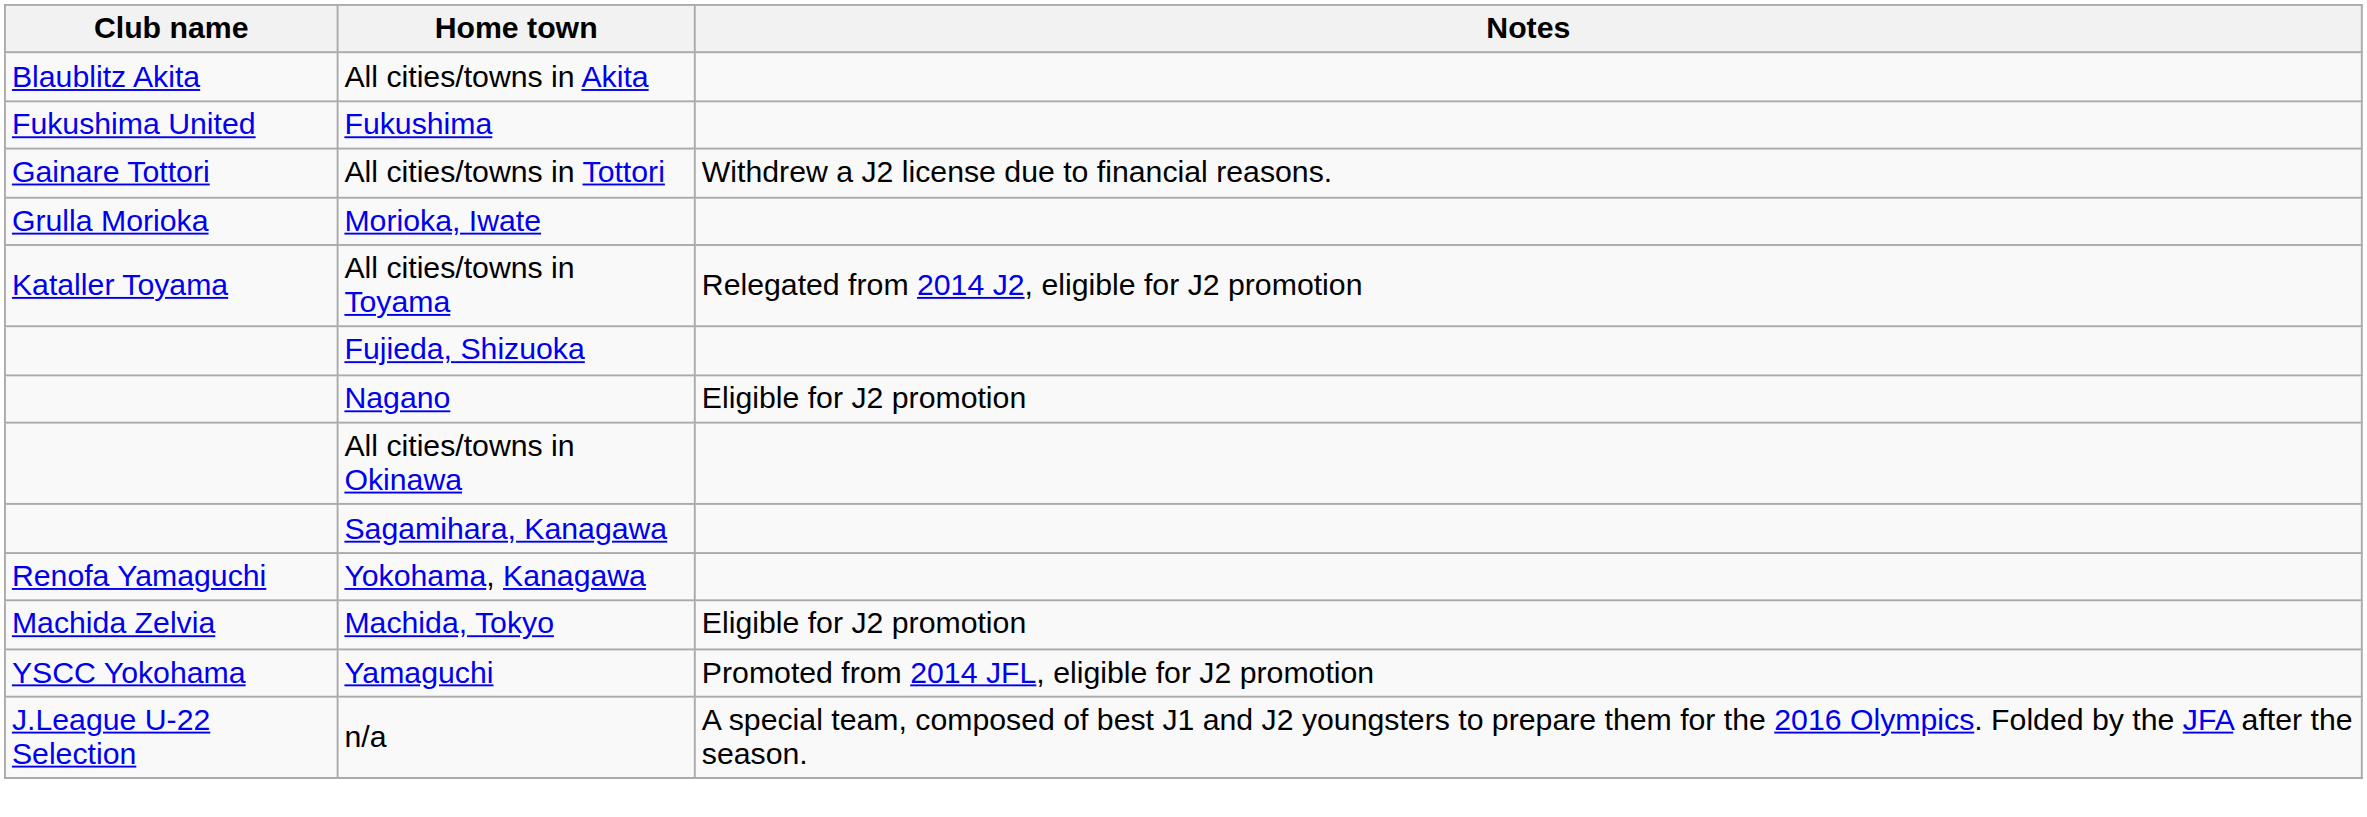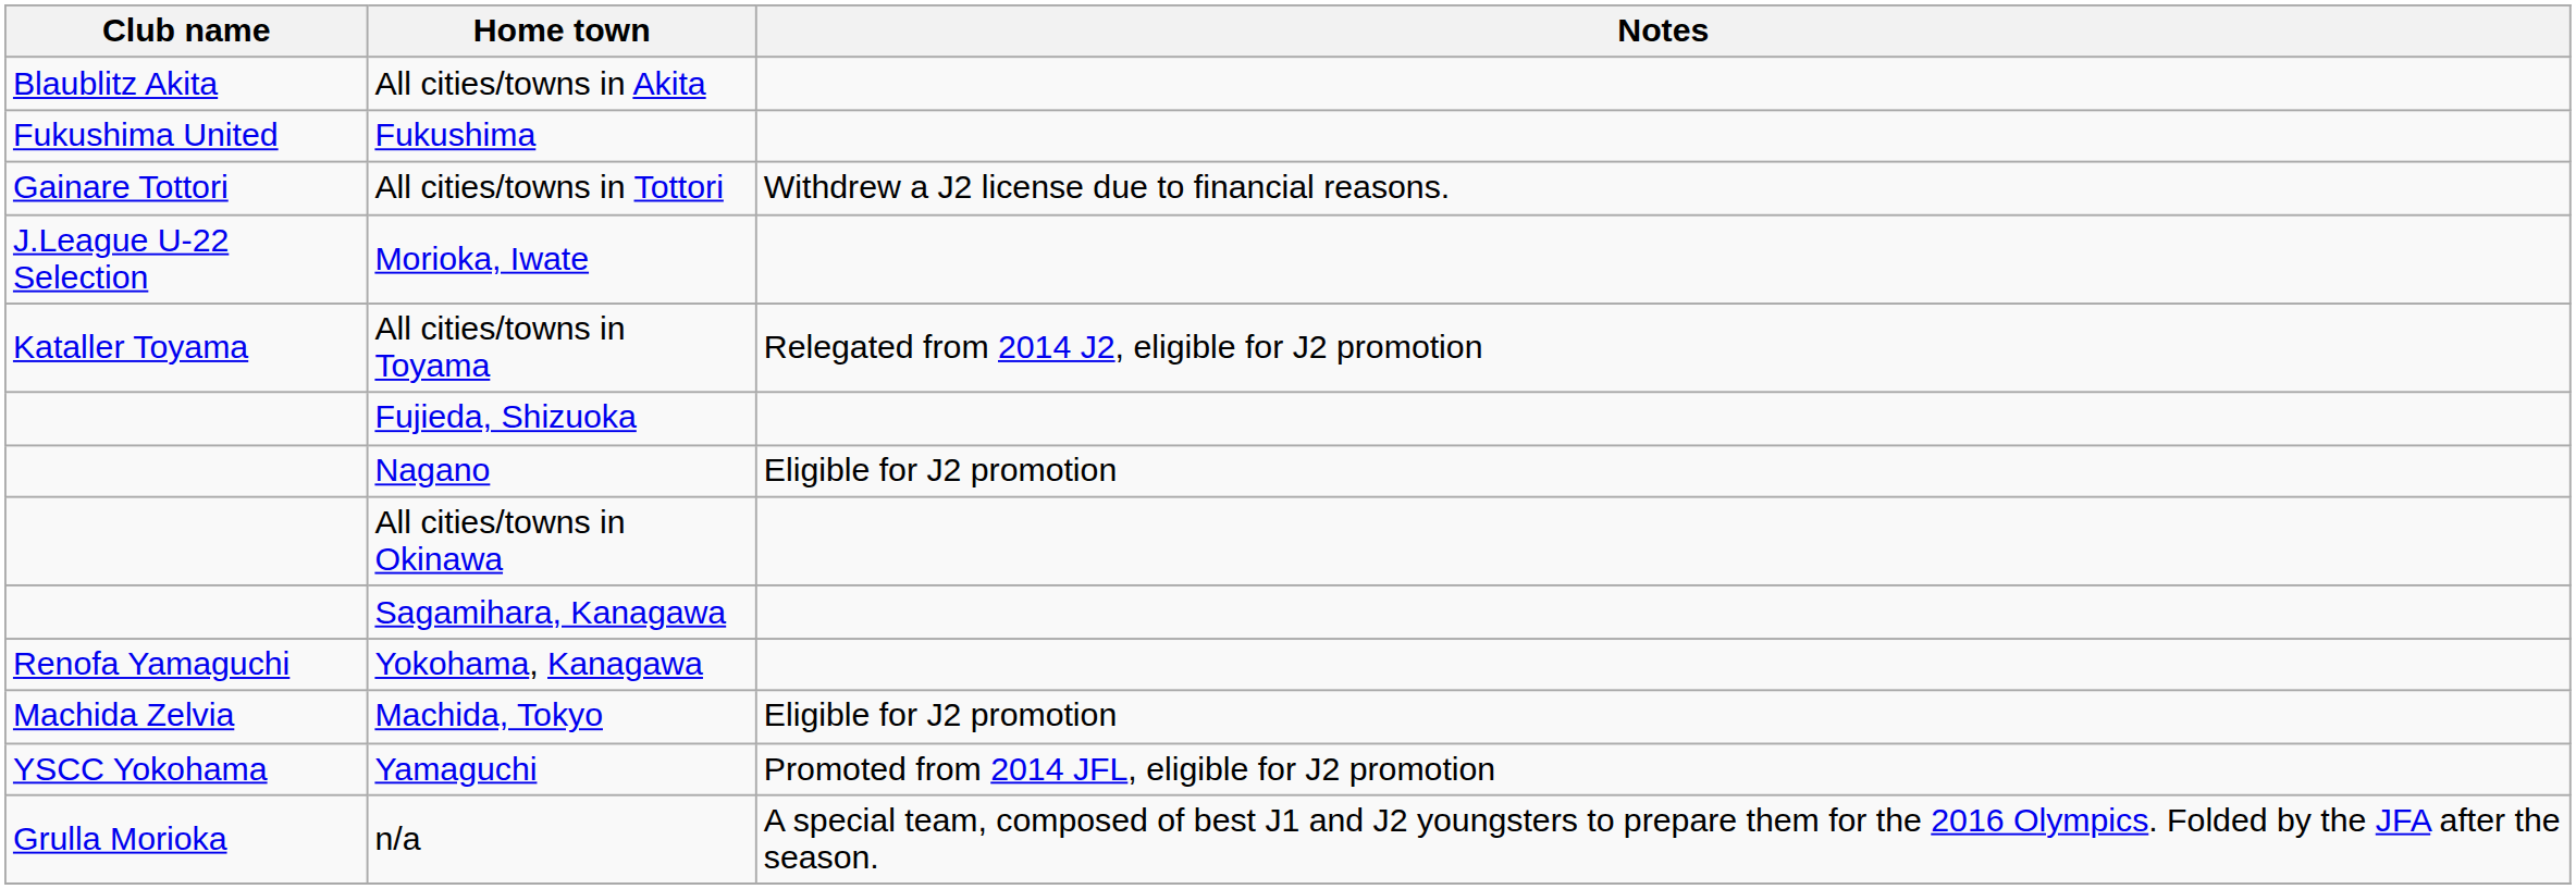Morioka, Iwate | Club name: Grulla Morioka -> J.League U-22 Selection
n/a | Club name: J.League U-22 Selection -> Grulla Morioka
